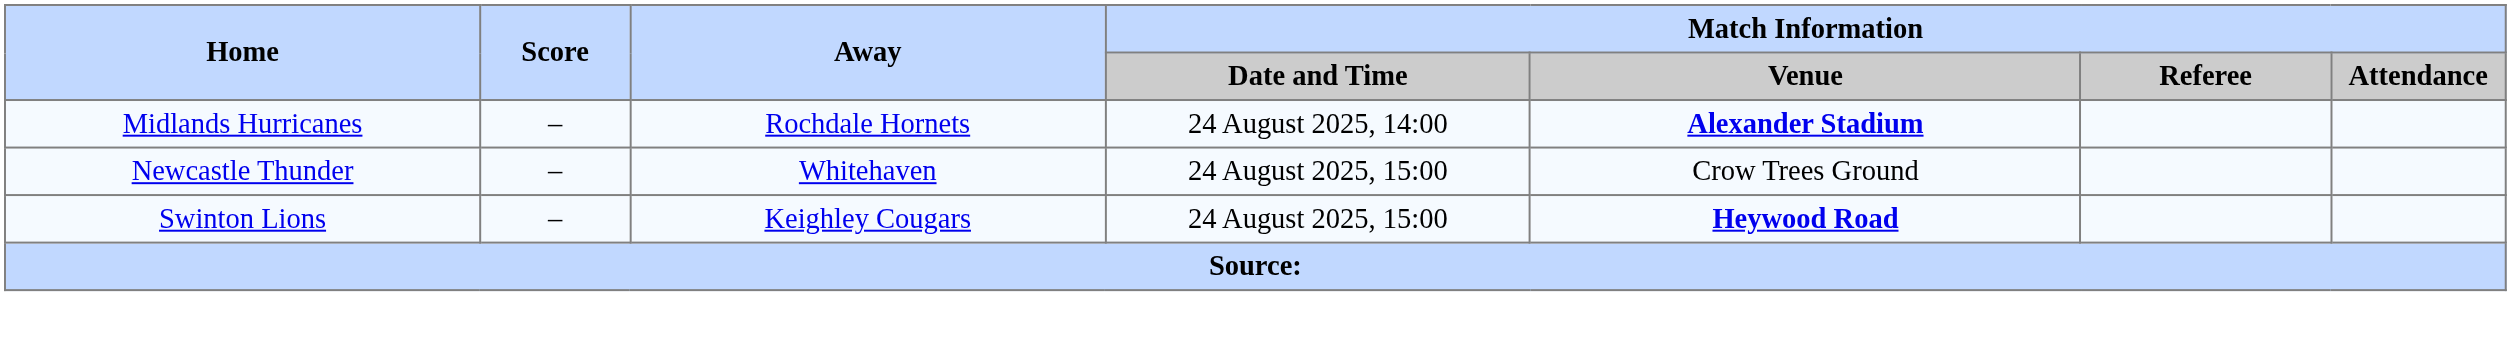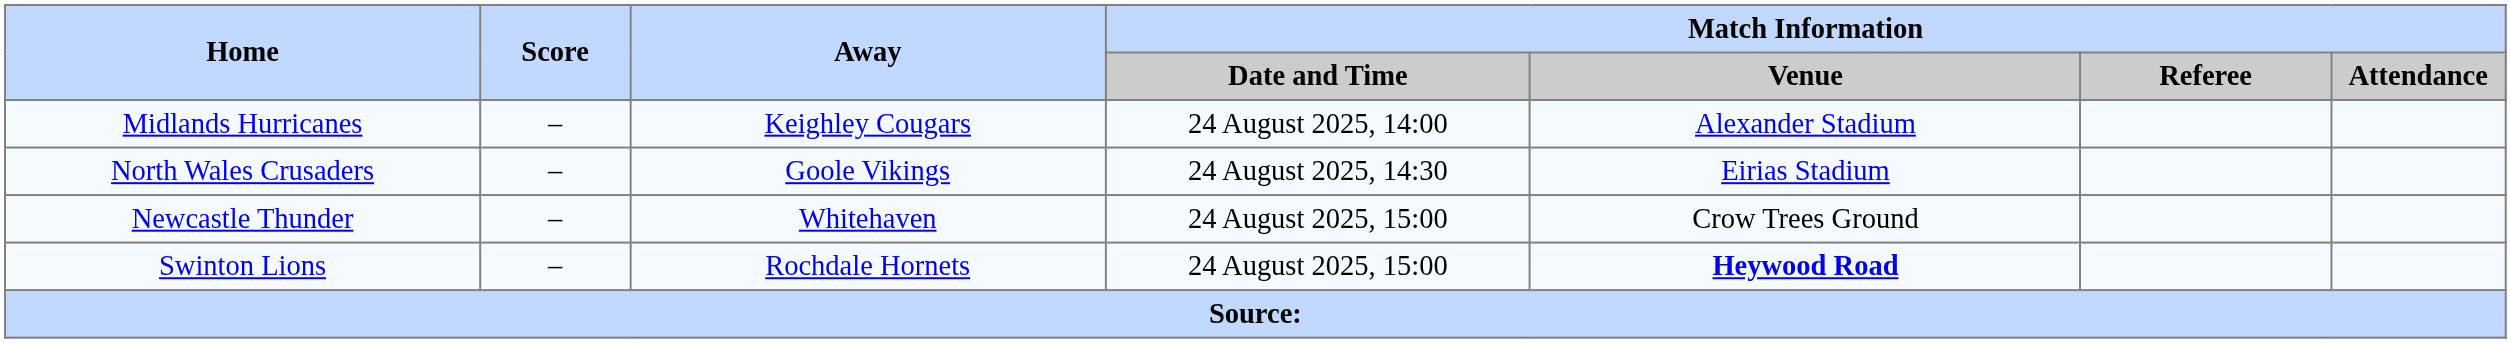Midlands Hurricanes | Away: Rochdale Hornets -> Keighley Cougars
Midlands Hurricanes | Match Information / Venue: bold -> normal
+ row: North Wales Crusaders | – | Goole Vikings | 24 August 2025, 14:30 | Eirias Stadium
Swinton Lions | Away: Keighley Cougars -> Rochdale Hornets
